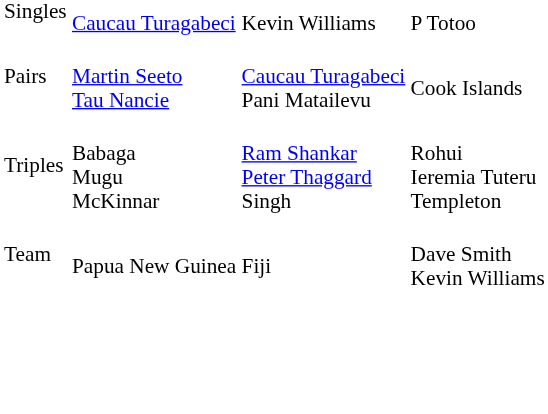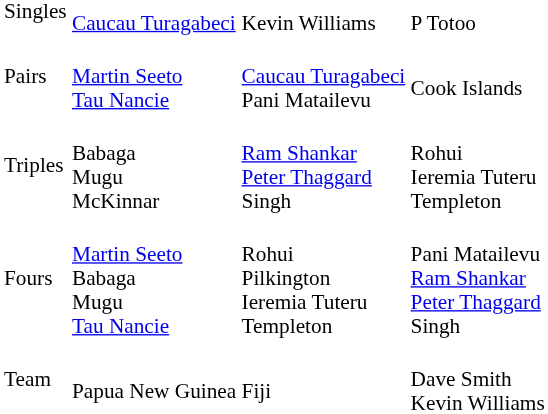+ row: Fours | Martin Seeto Babaga Mugu Tau Nancie | Rohui Pilkington Ieremia Tuteru Templeton | Pani Matailevu Ram Shankar Peter Thaggard Singh
